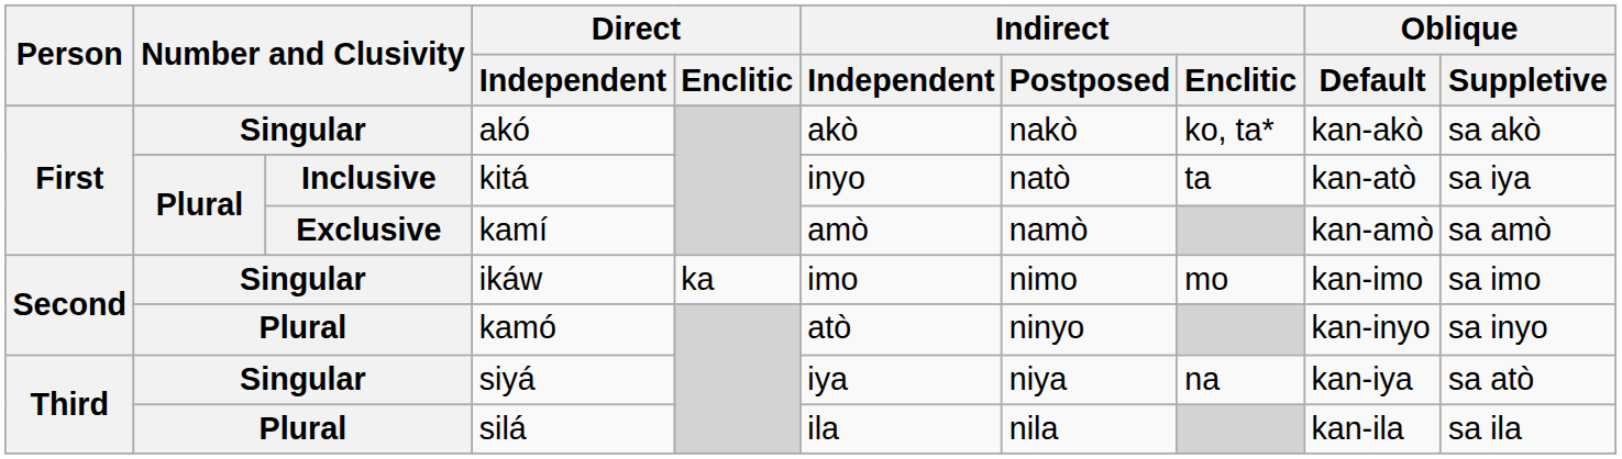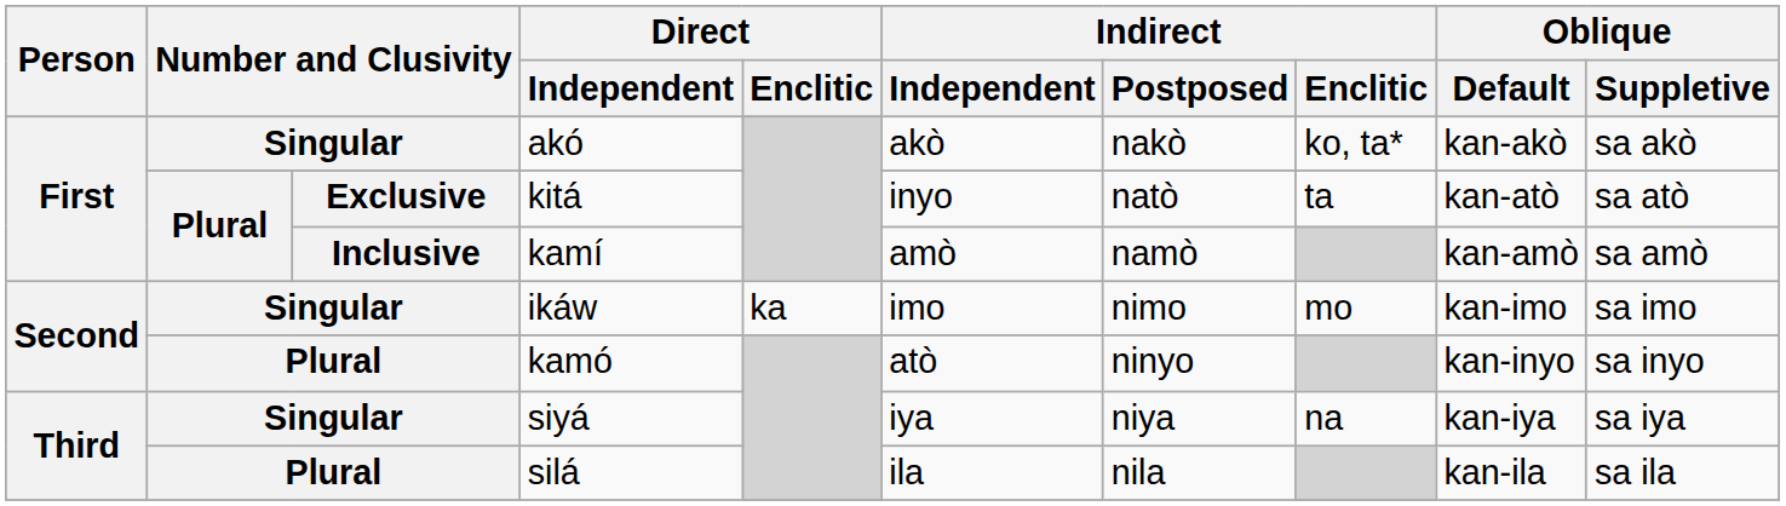kitá | column 3: Inclusive -> Exclusive
kitá | Oblique / Suppletive: sa iya -> sa atò
kamí | column 3: Exclusive -> Inclusive
siyá | Oblique / Suppletive: sa atò -> sa iya
